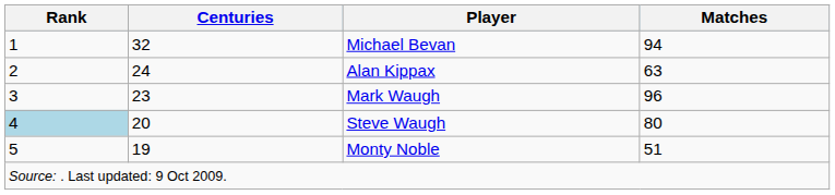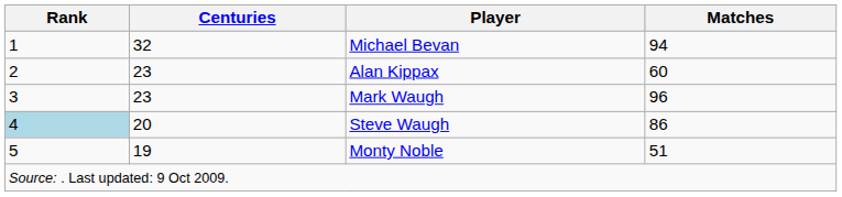Alan Kippax | Centuries: 24 -> 23
Alan Kippax | Matches: 63 -> 60
Steve Waugh | Matches: 80 -> 86
